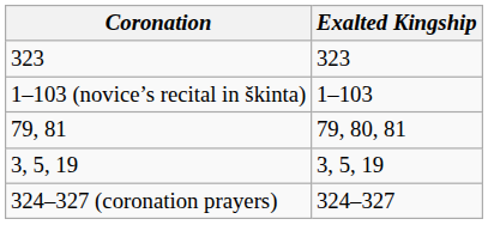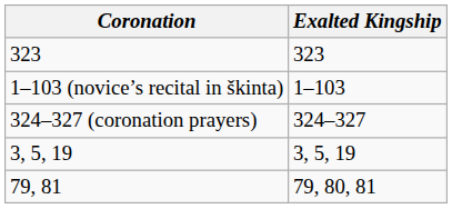rows swapped: 324–327 (coronation prayers) <-> 79, 81
